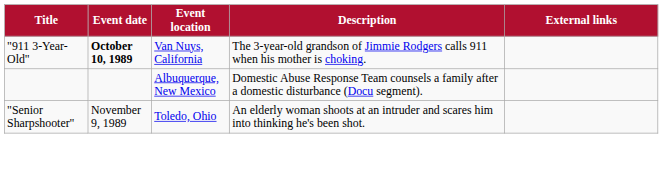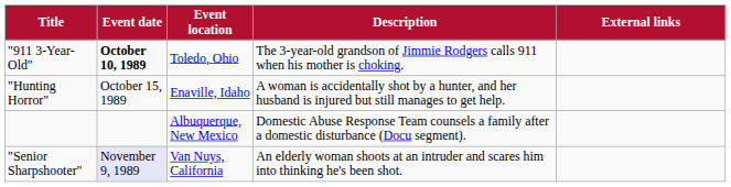"911 3-Year-Old" | Event location: Van Nuys, California -> Toledo, Ohio
+ row: "Hunting Horror" | October 15, 1989 | Enaville, Idaho | A woman is accidentally shot by a hunter, and her husband is injured but still manages to get help.
"Senior Sharpshooter" | Event date: no background -> lavender background
"Senior Sharpshooter" | Event location: Toledo, Ohio -> Van Nuys, California
